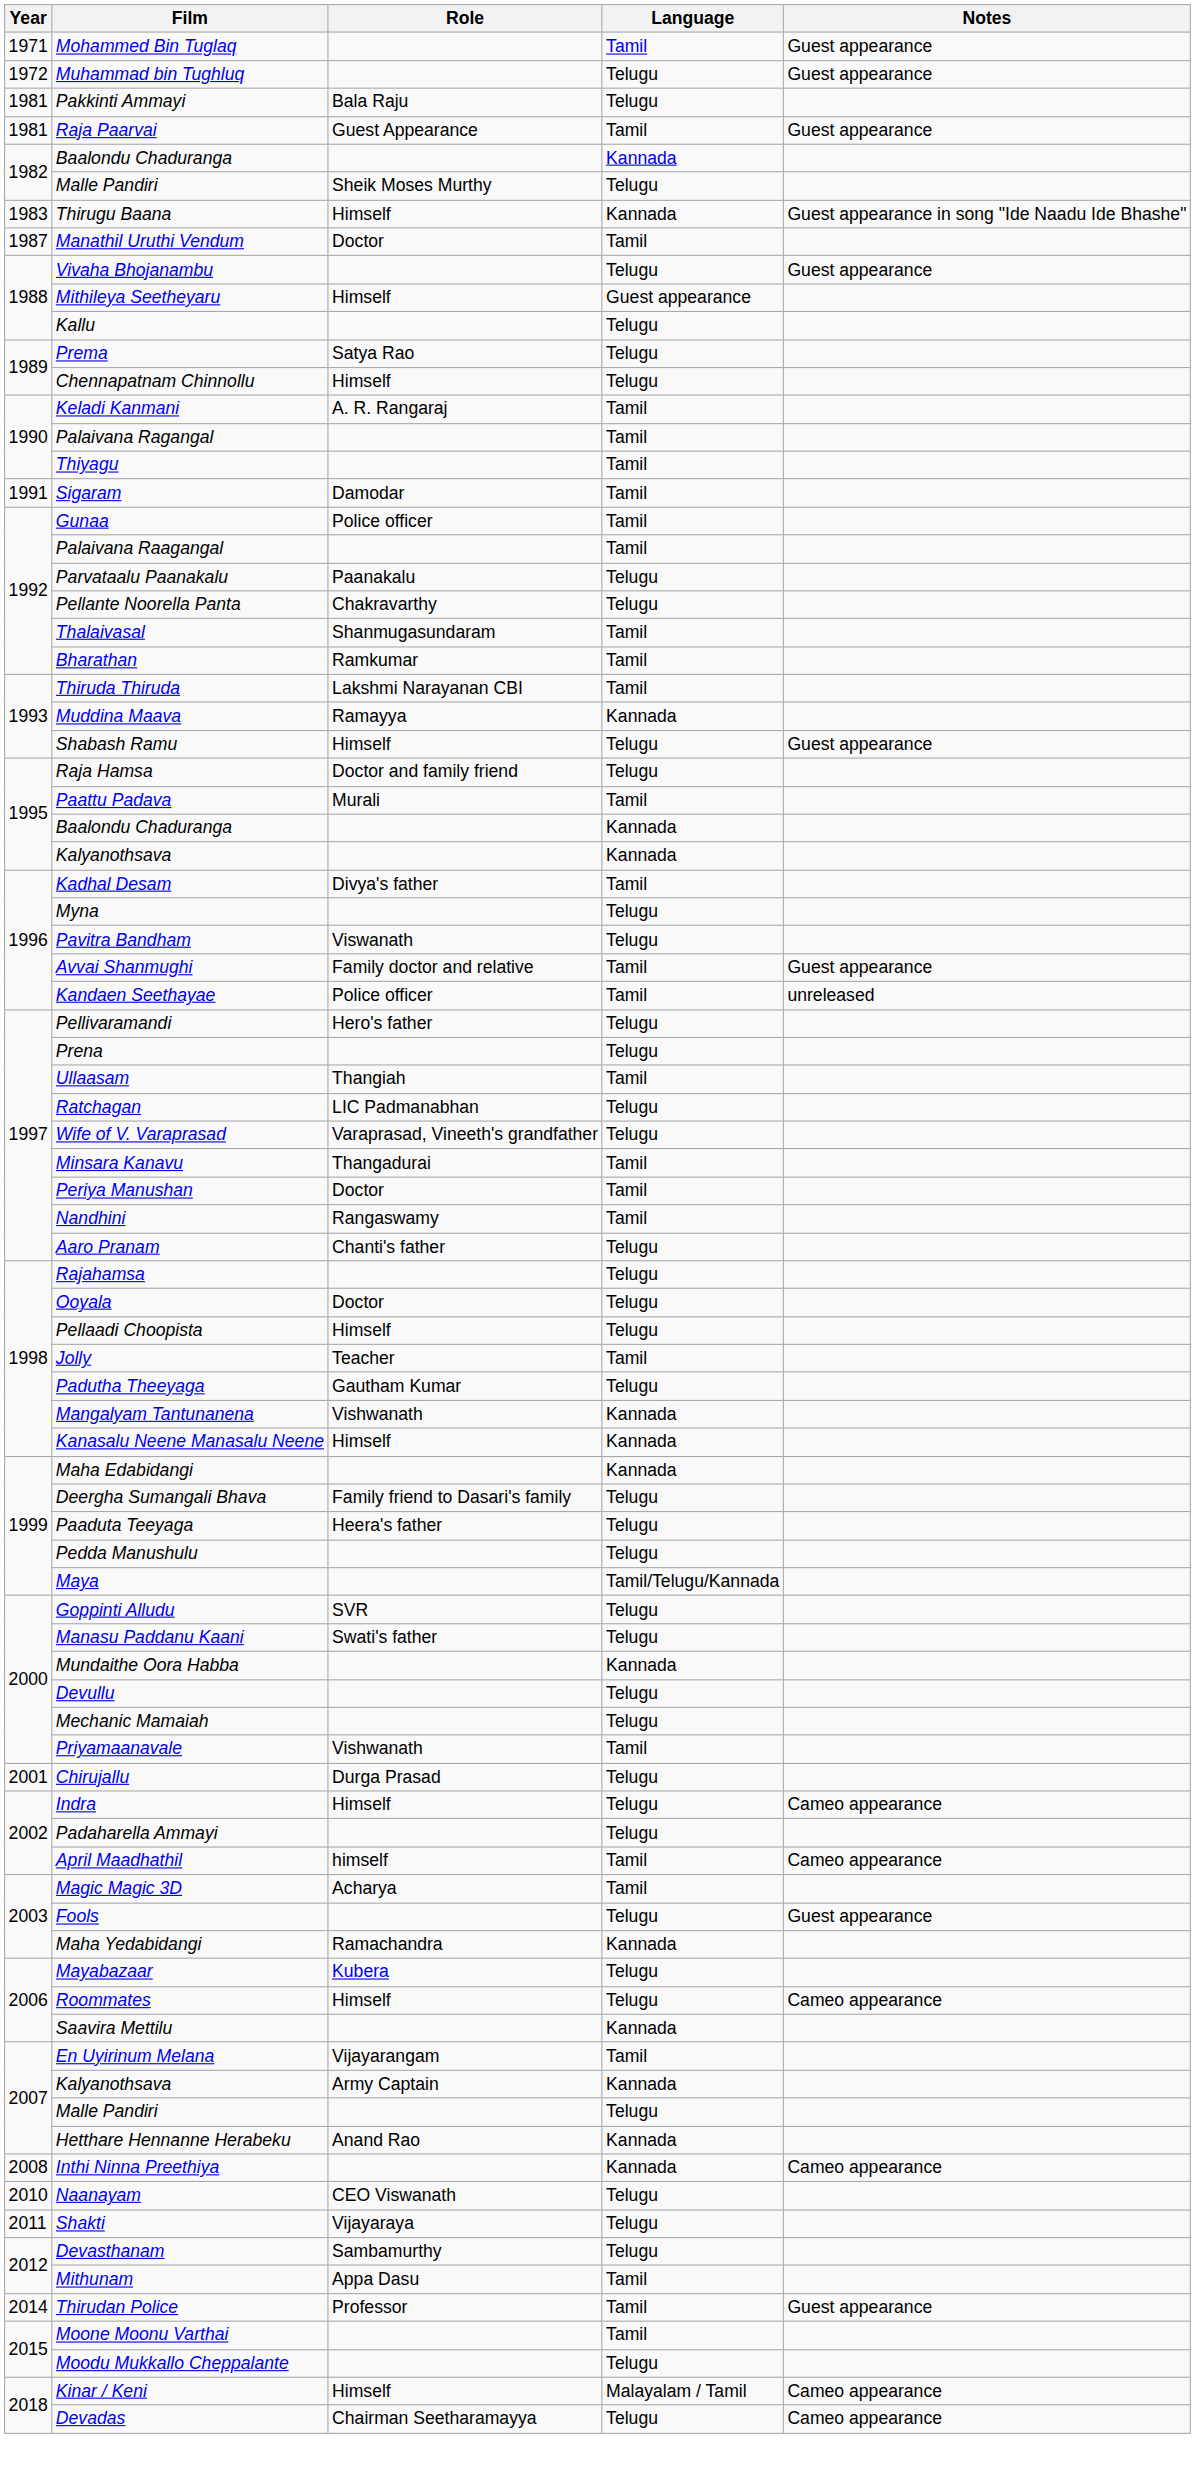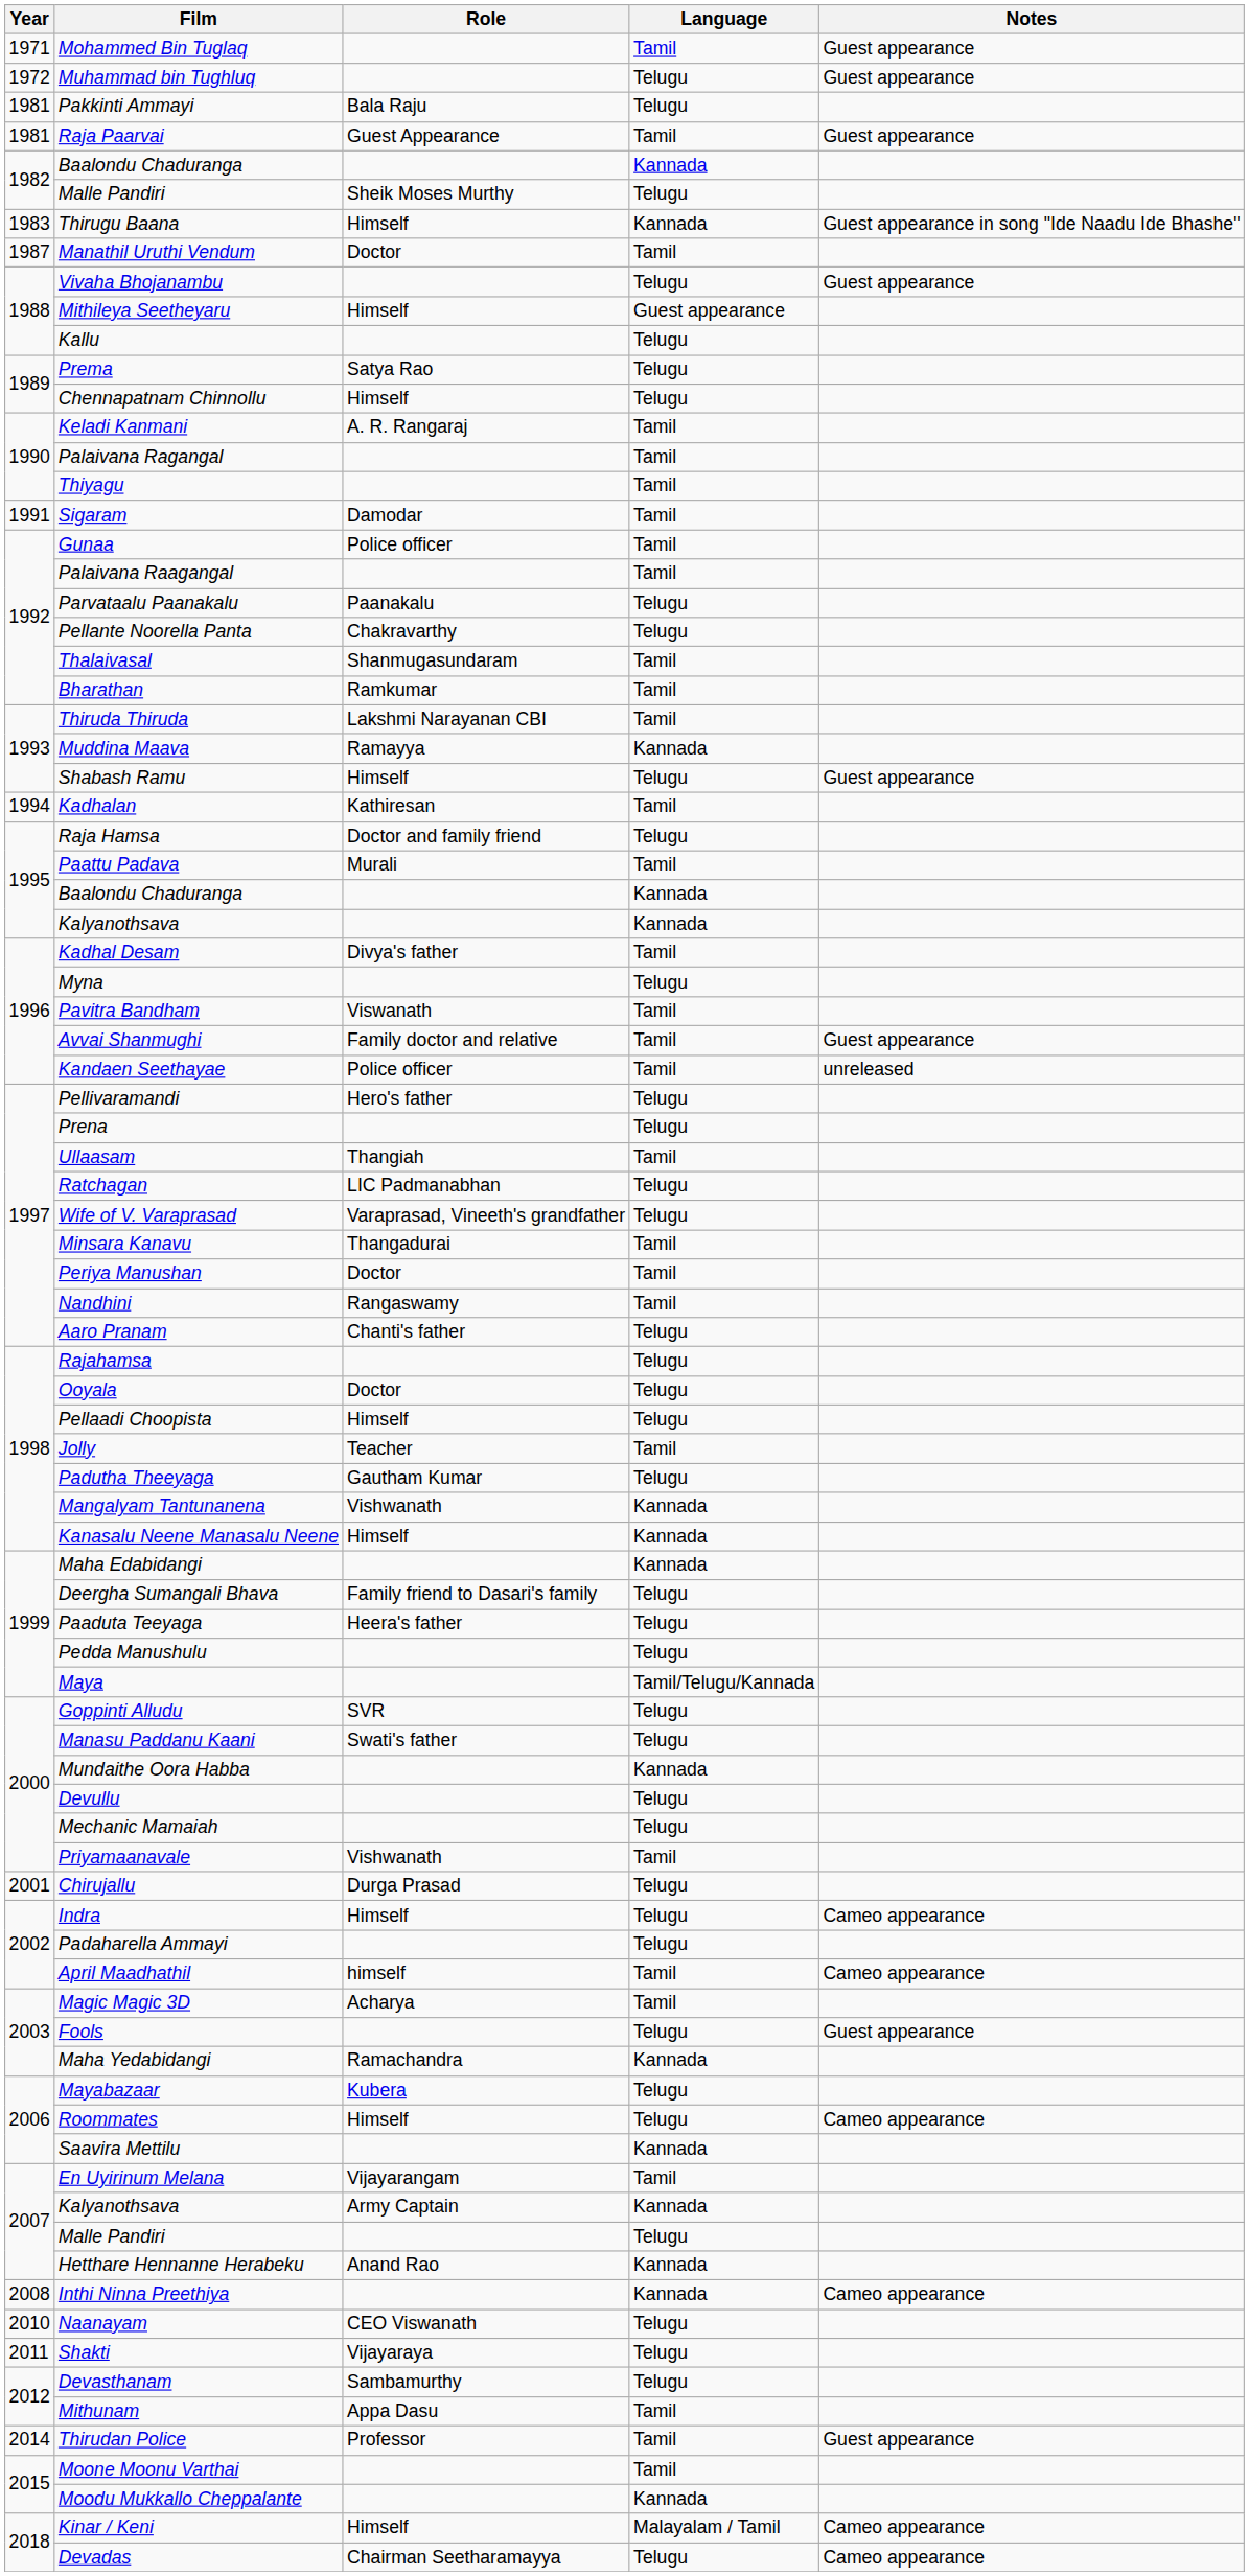+ row: 1994 | Kadhalan | Kathiresan | Tamil
Pavitra Bandham | Language: Telugu -> Tamil
Moodu Mukkallo Cheppalante | Language: Telugu -> Kannada
